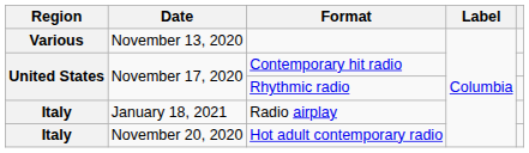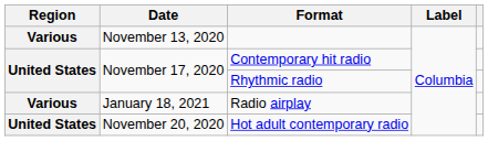Radio airplay | Region: Italy -> Various
Hot adult contemporary radio | Region: Italy -> United States
